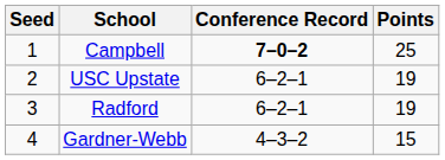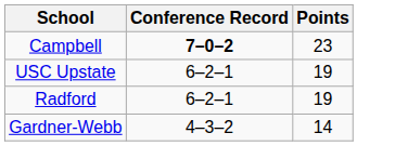- column: Seed | 1 | 2 | 3 | 4
Campbell | Points: 25 -> 23
Gardner-Webb | Points: 15 -> 14
